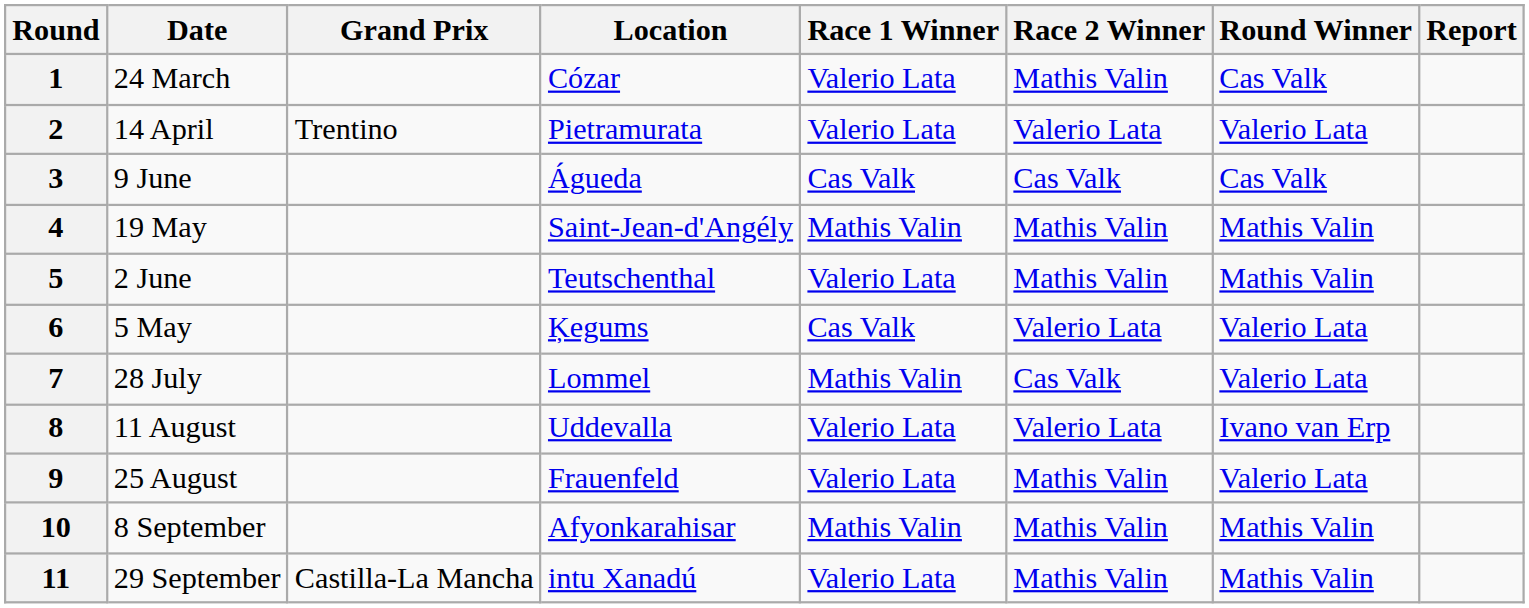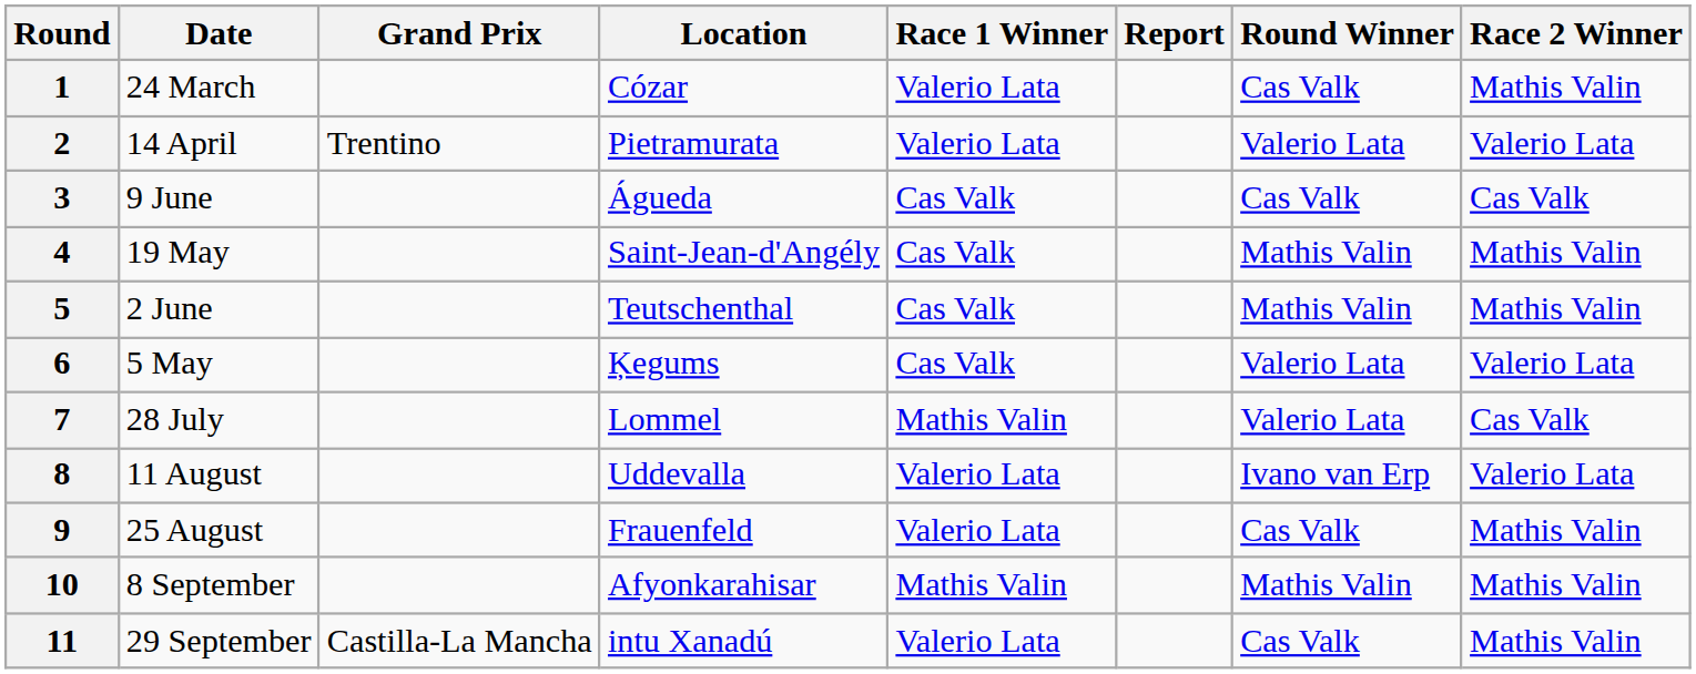columns swapped: Race 2 Winner <-> Report
4 | Race 1 Winner: Mathis Valin -> Cas Valk
5 | Race 1 Winner: Valerio Lata -> Cas Valk
9 | Round Winner: Valerio Lata -> Cas Valk
11 | Round Winner: Mathis Valin -> Cas Valk
